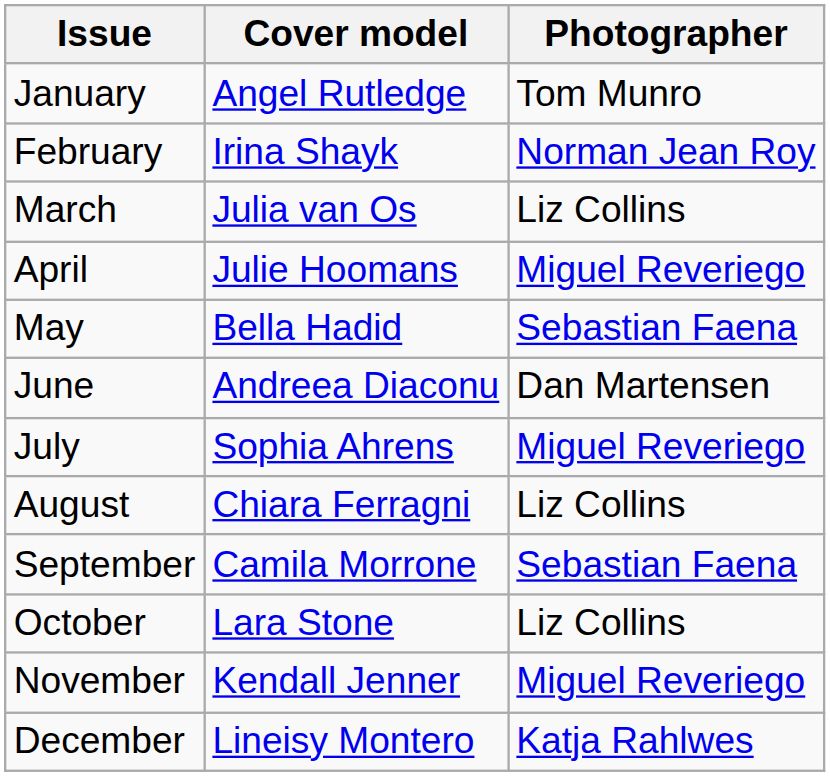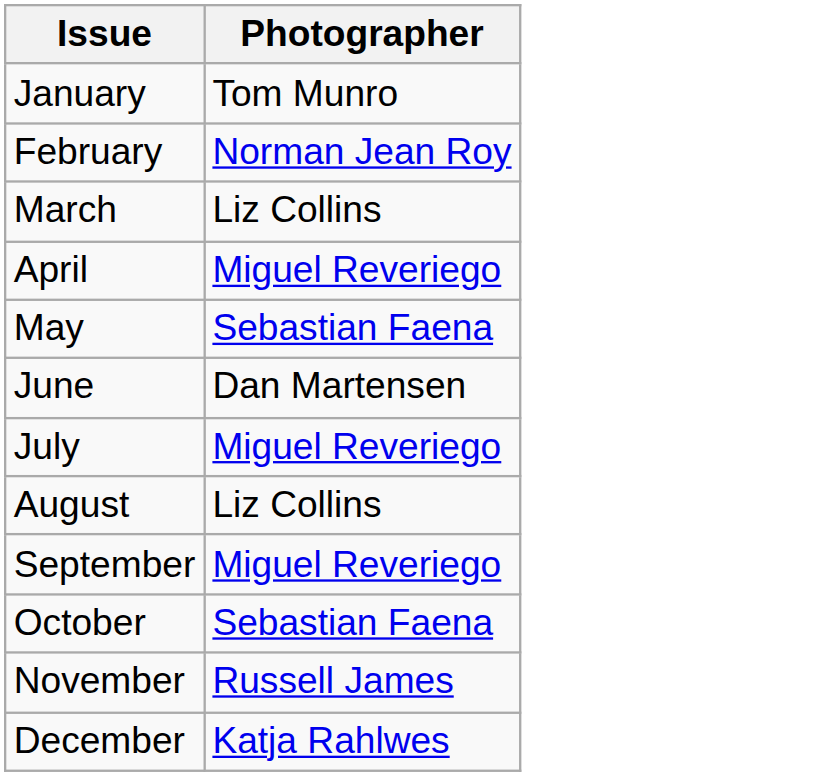- column: Cover model | Angel Rutledge | Irina Shayk | Julia van Os | Julie Hoomans | Bella Hadid | Andreea Diaconu | Sophia Ahrens | Chiara Ferragni | Camila Morrone | Lara Stone | Kendall Jenner | Lineisy Montero
September | Photographer: Sebastian Faena -> Miguel Reveriego
October | Photographer: Liz Collins -> Sebastian Faena
November | Photographer: Miguel Reveriego -> Russell James
